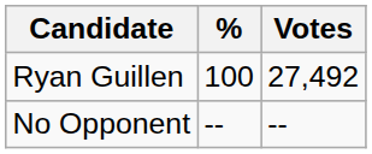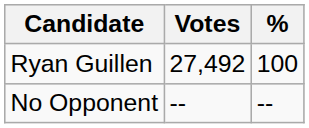columns swapped: Votes <-> %
